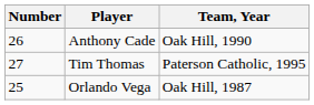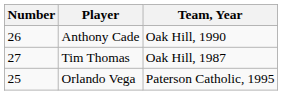Tim Thomas | Team, Year: Paterson Catholic, 1995 -> Oak Hill, 1987
Orlando Vega | Team, Year: Oak Hill, 1987 -> Paterson Catholic, 1995
